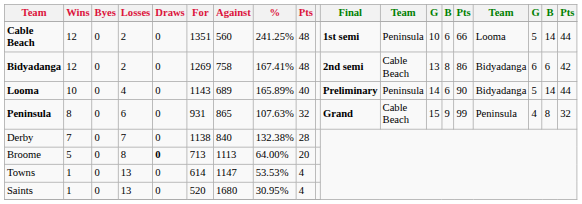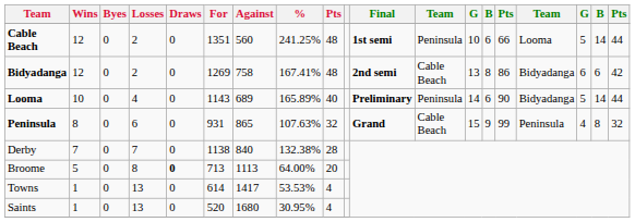Towns | Against: 1147 -> 1417
